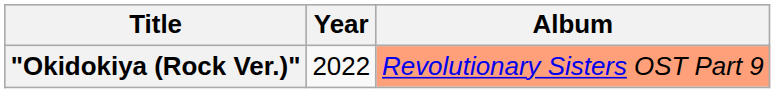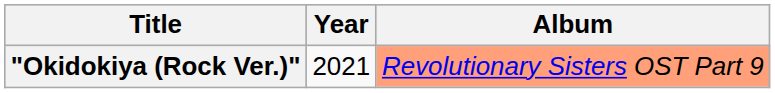"Okidokiya (Rock Ver.)" | Year: 2022 -> 2021
